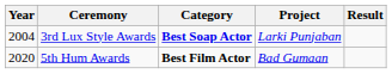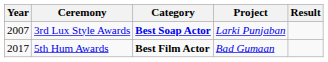3rd Lux Style Awards | Year: 2004 -> 2007
5th Hum Awards | Year: 2020 -> 2017
